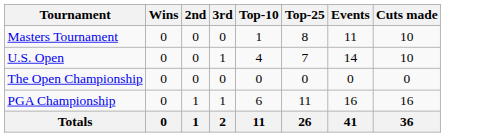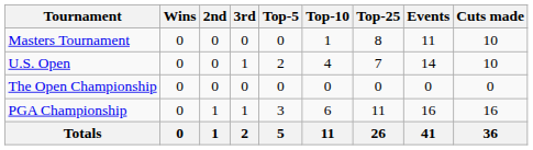+ column: Top-5 | 0 | 2 | 0 | 3 | 5
